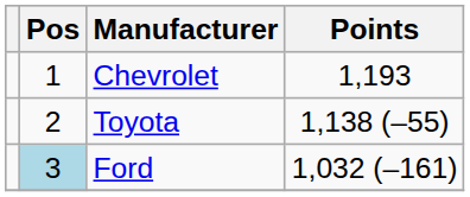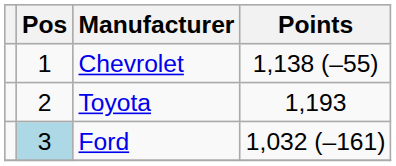Chevrolet | Points: 1,193 -> 1,138 (–55)
Toyota | Points: 1,138 (–55) -> 1,193
